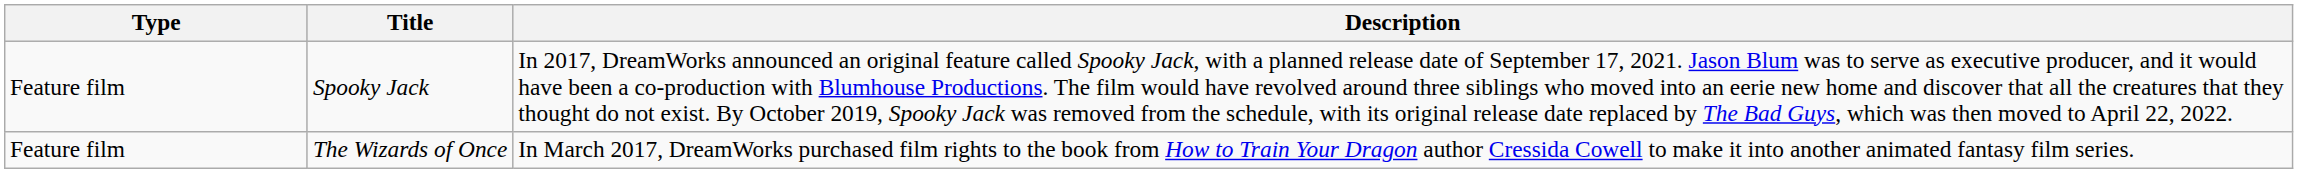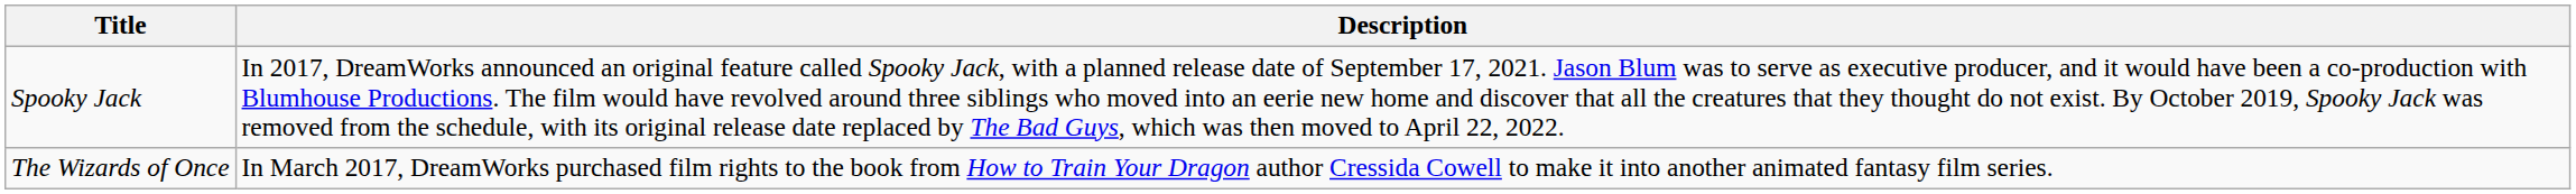- column: Type | Feature film | Feature film
